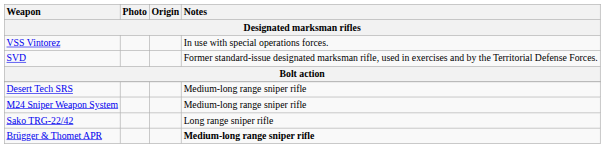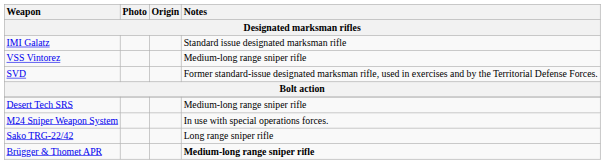+ row: IMI Galatz | Standard issue designated marksman rifle
VSS Vintorez | Notes: In use with special operations forces. -> Medium-long range sniper rifle
M24 Sniper Weapon System | Notes: Medium-long range sniper rifle -> In use with special operations forces.
